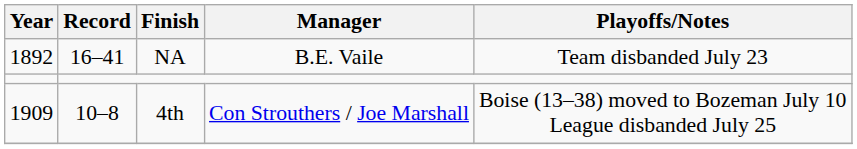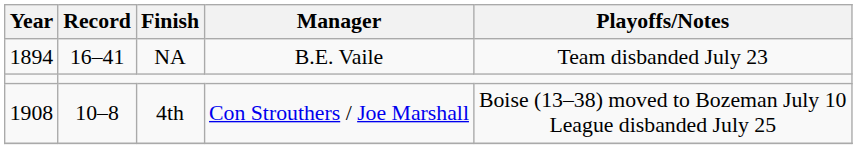NA | Year: 1892 -> 1894
4th | Year: 1909 -> 1908
